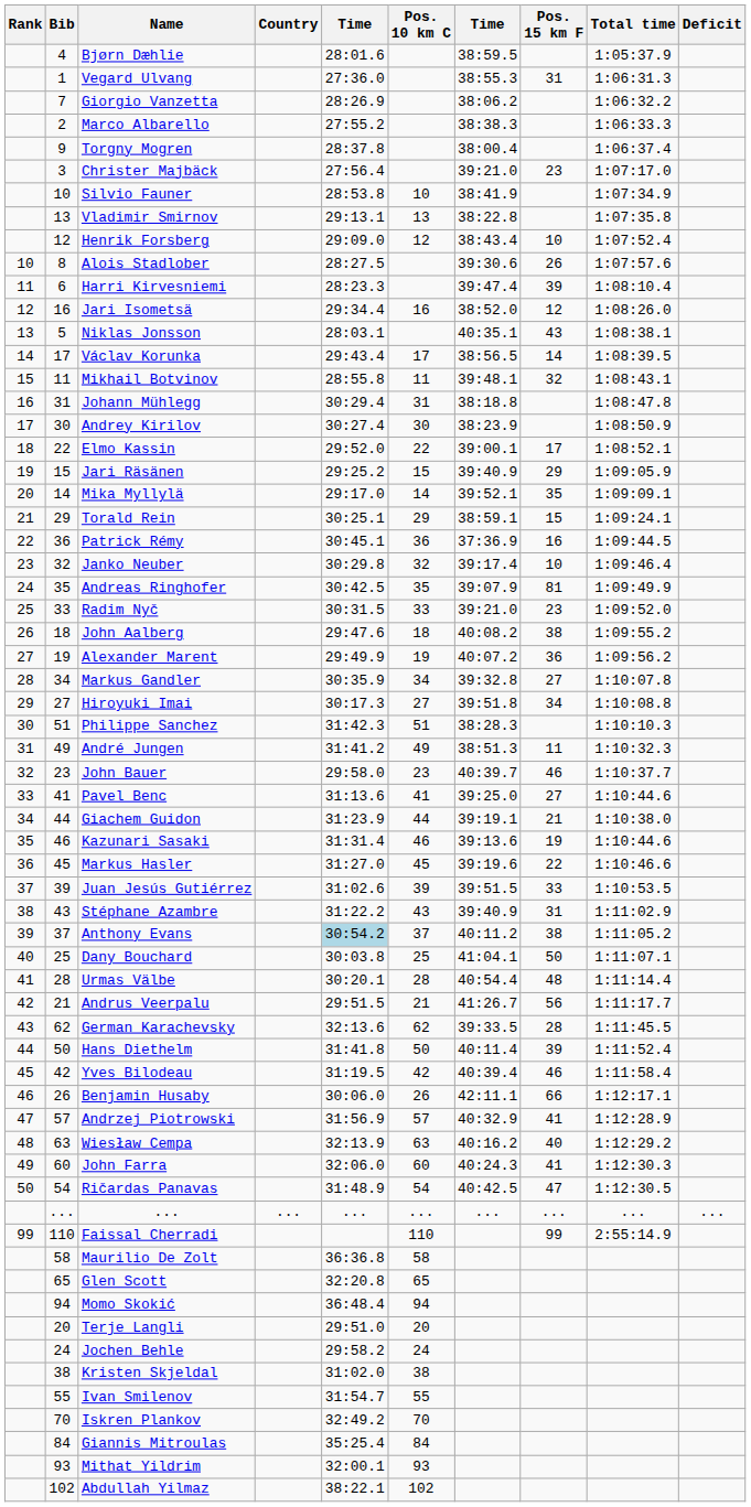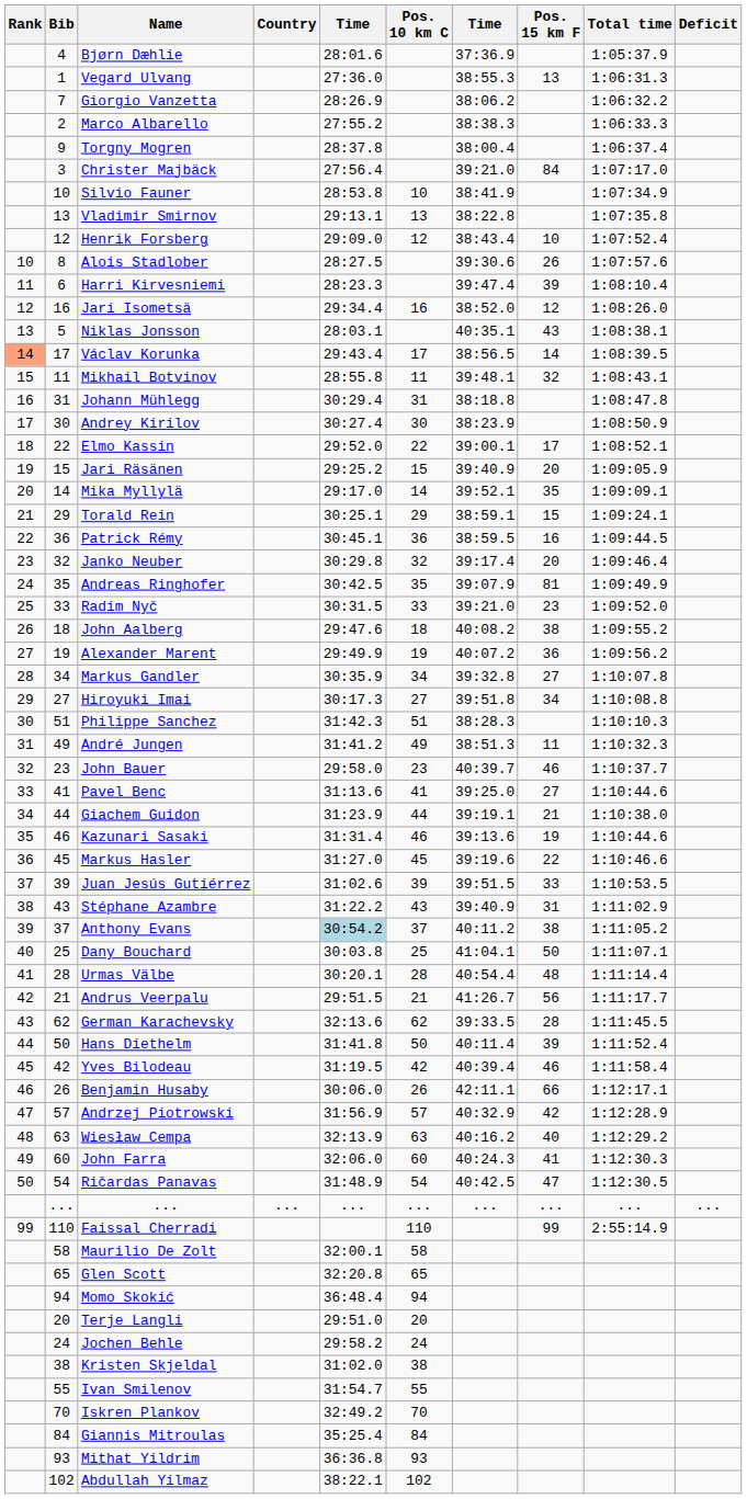Bjørn Dæhlie | column 7: 38:59.5 -> 37:36.9
Vegard Ulvang | Pos. 15 km F: 31 -> 13
Christer Majbäck | Pos. 15 km F: 23 -> 84
Václav Korunka | Rank: no background -> lightsalmon background
Jari Räsänen | Pos. 15 km F: 29 -> 20
Patrick Rémy | column 7: 37:36.9 -> 38:59.5
Janko Neuber | Pos. 15 km F: 10 -> 20
Andrzej Piotrowski | Pos. 15 km F: 41 -> 42
Maurilio De Zolt | column 5: 36:36.8 -> 32:00.1
Mithat Yildrim | column 5: 32:00.1 -> 36:36.8
